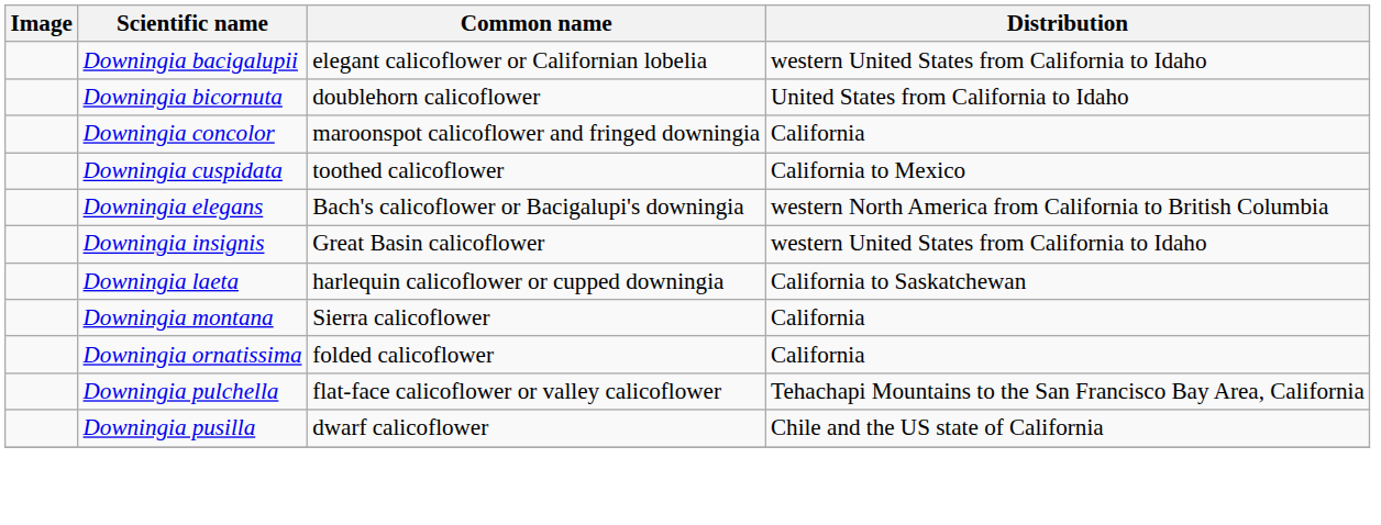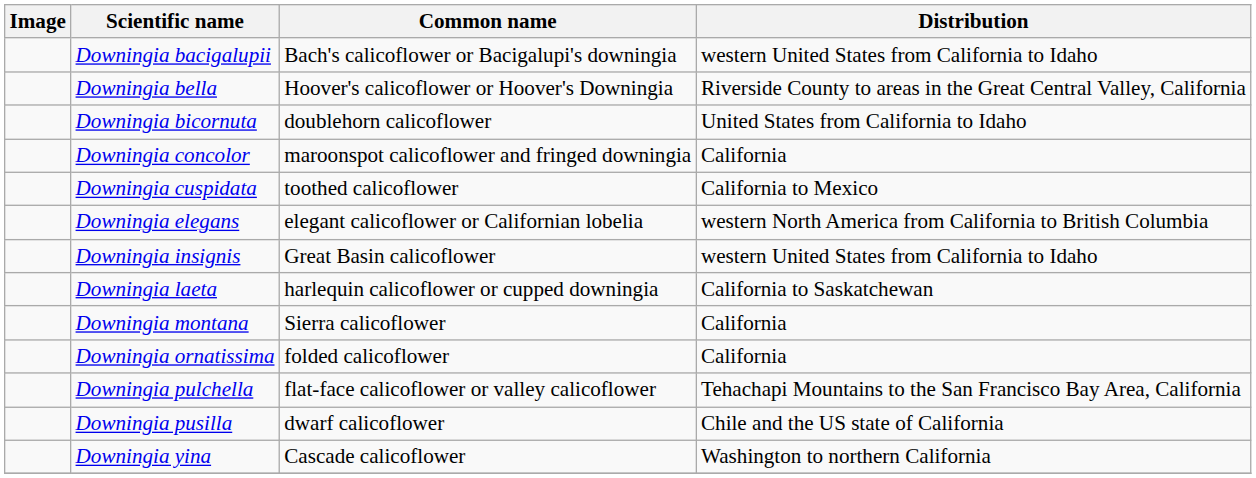Downingia bacigalupii | Common name: elegant calicoflower or Californian lobelia -> Bach's calicoflower or Bacigalupi's downingia
+ row: Downingia bella | Hoover's calicoflower or Hoover's Downingia | Riverside County to areas in the Great Central Valley, California
Downingia elegans | Common name: Bach's calicoflower or Bacigalupi's downingia -> elegant calicoflower or Californian lobelia
+ row: Downingia yina | Cascade calicoflower | Washington to northern California
